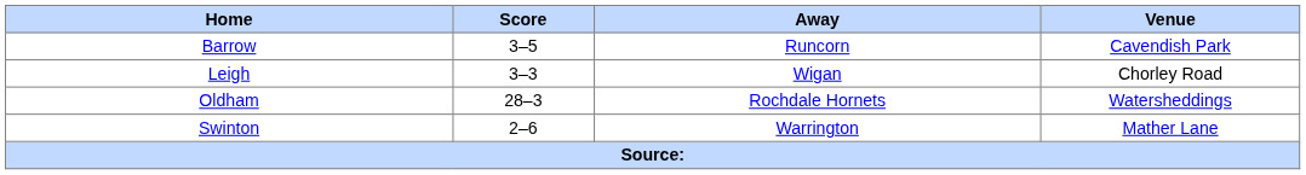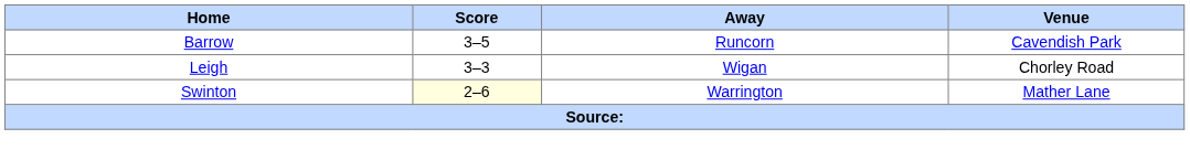- row: Oldham | 28–3 | Rochdale Hornets | Watersheddings
Swinton | Score: no background -> lightyellow background
